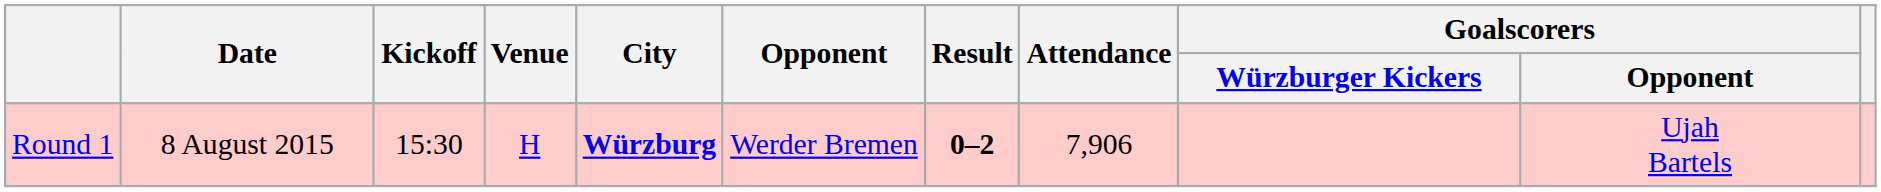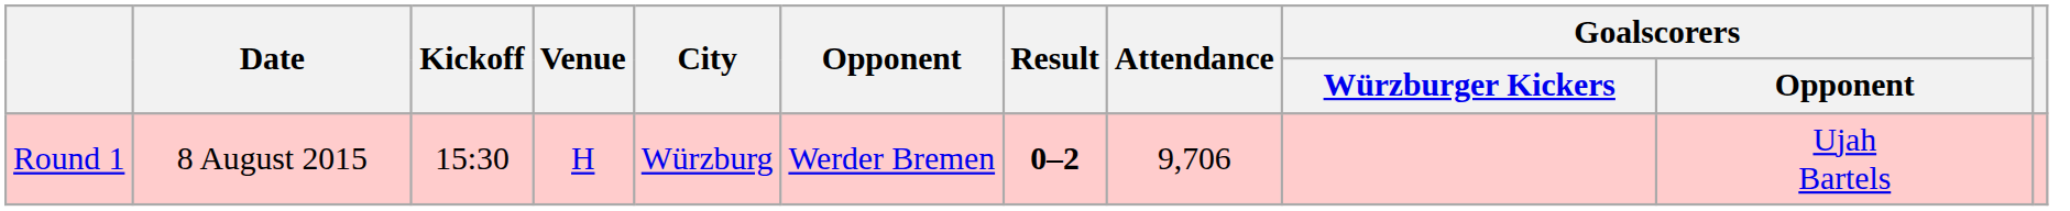Round 1 | City: bold -> normal
Round 1 | Attendance: 7,906 -> 9,706
